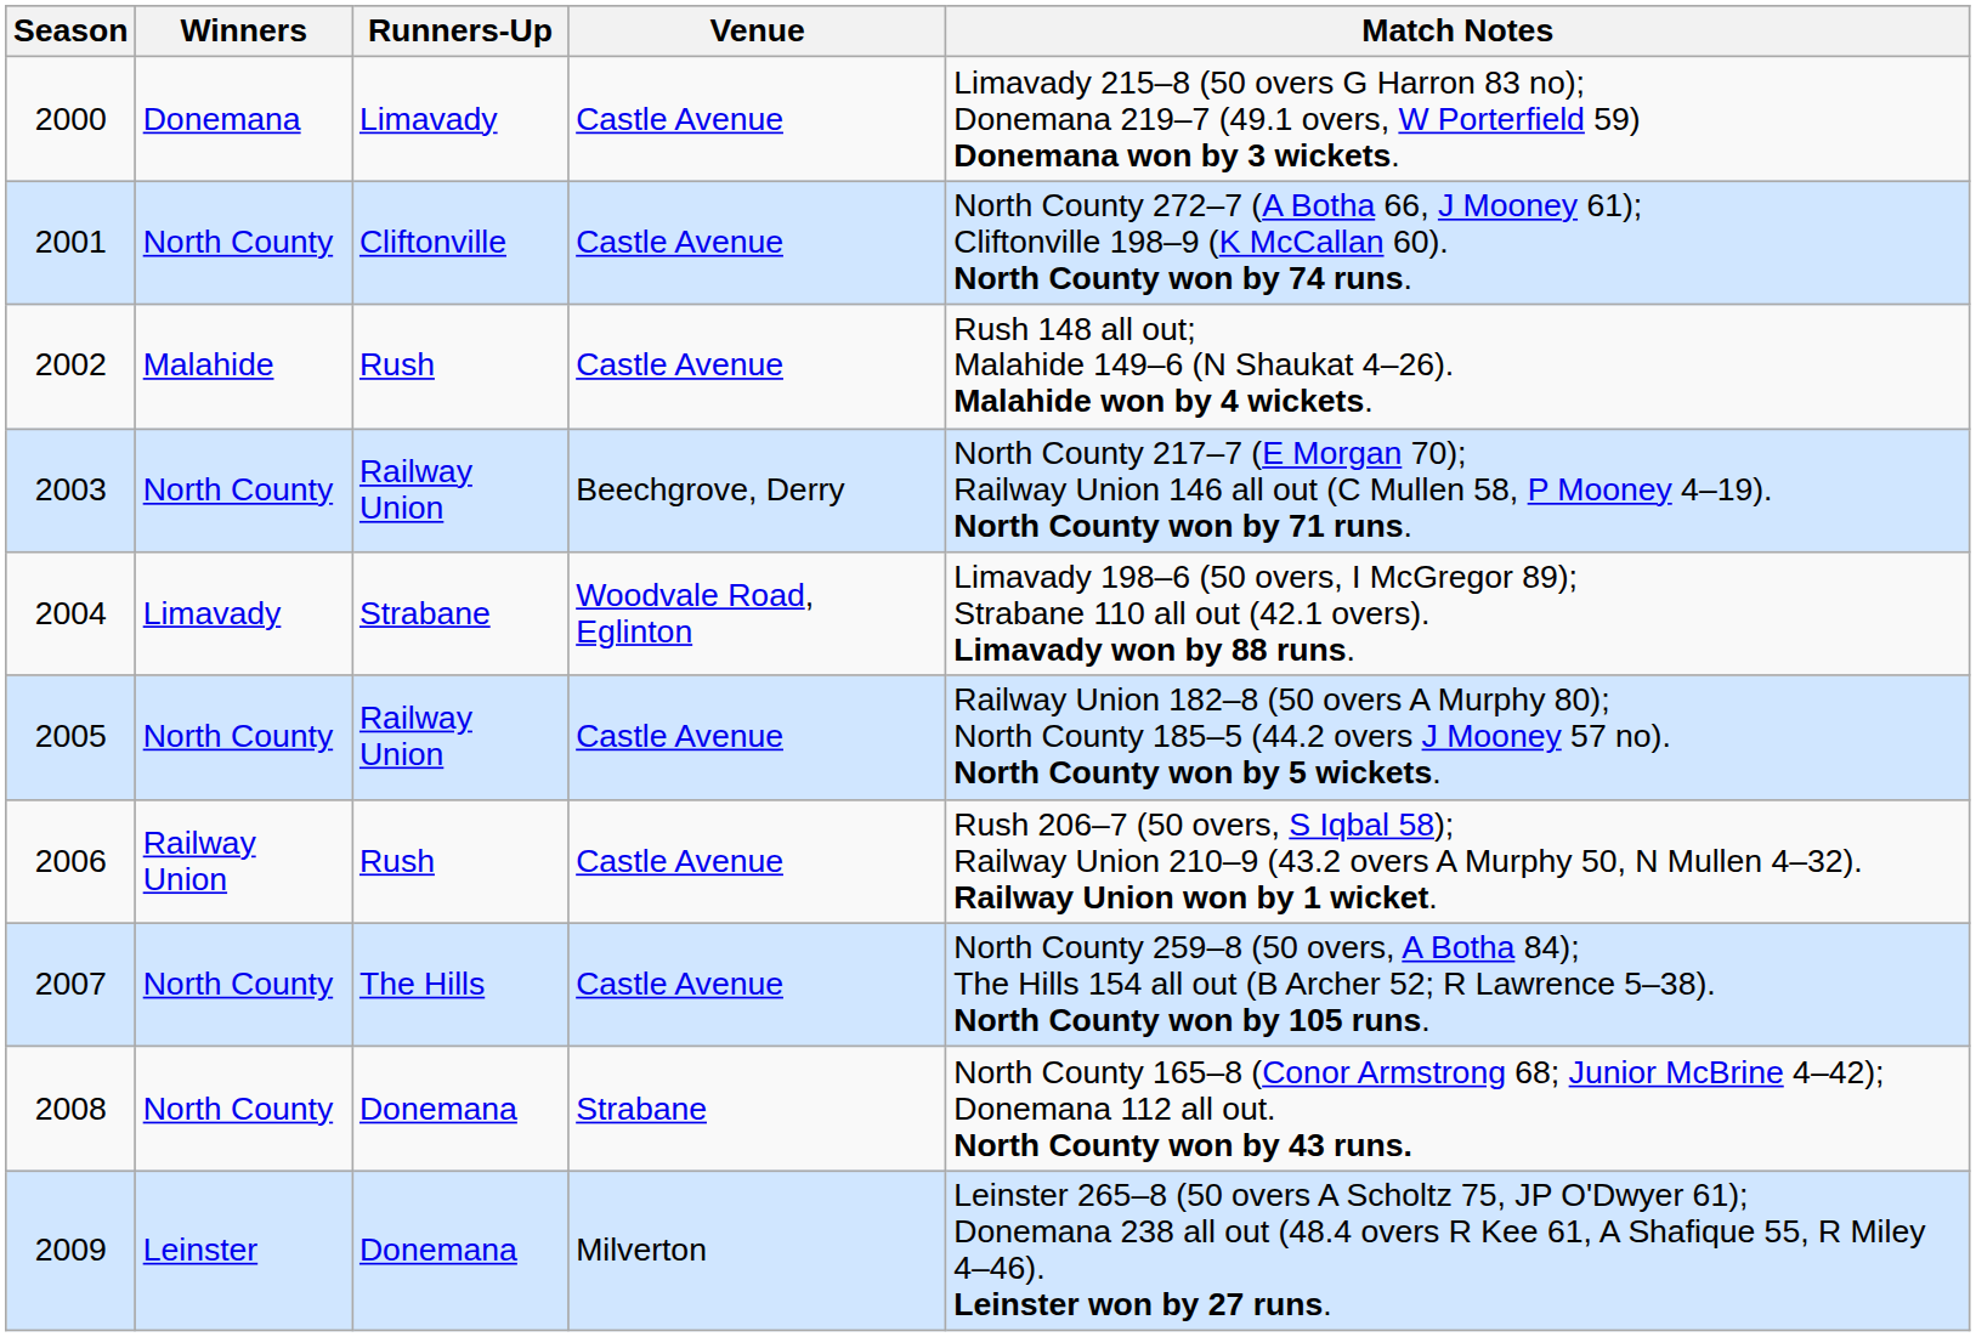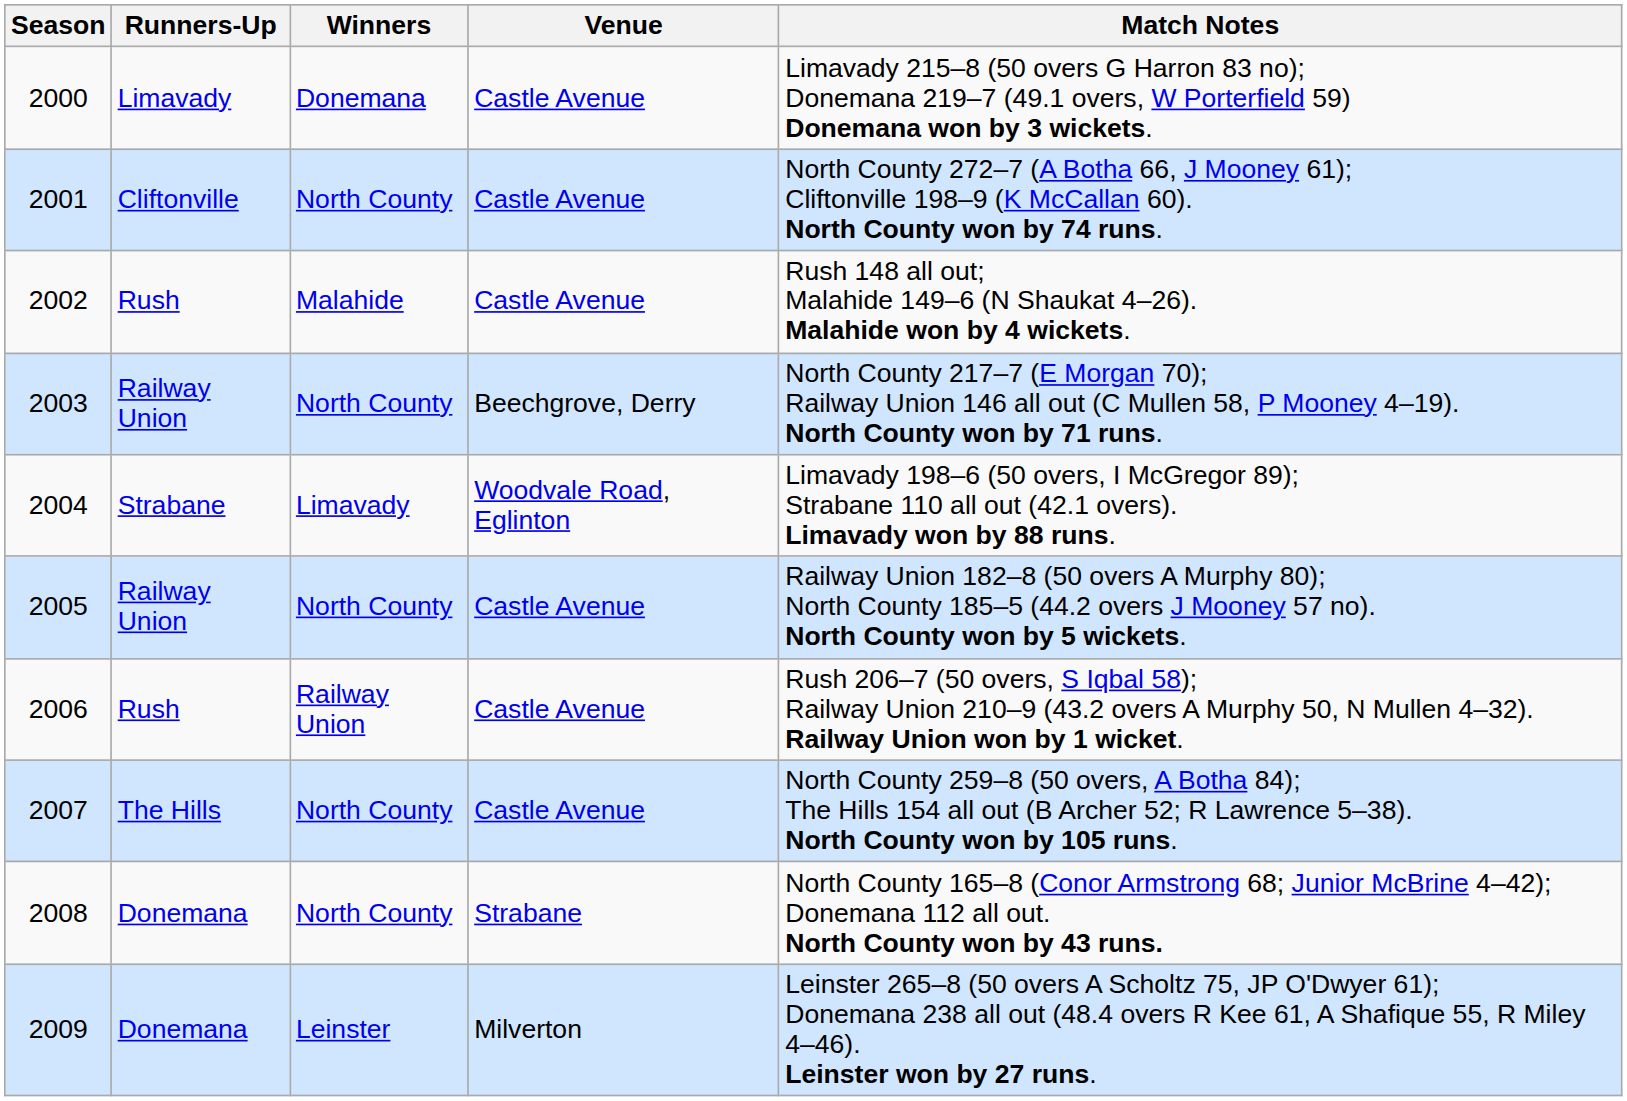columns swapped: Winners <-> Runners-Up
